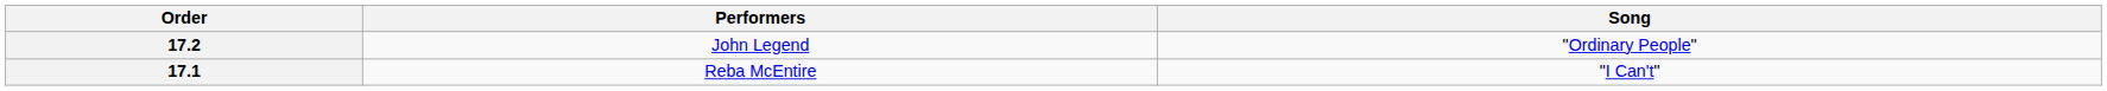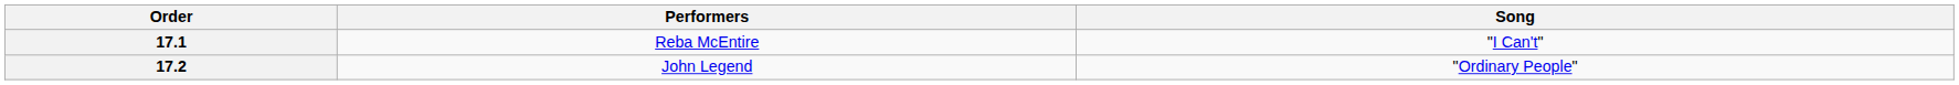rows swapped: 17.1 <-> 17.2
